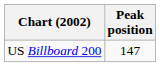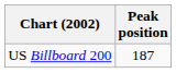US Billboard 200 | Peak position: 147 -> 187
